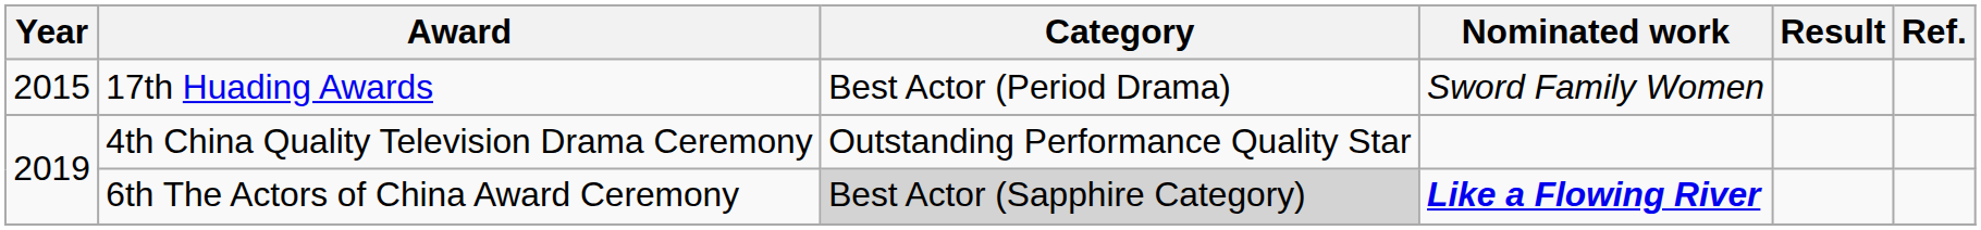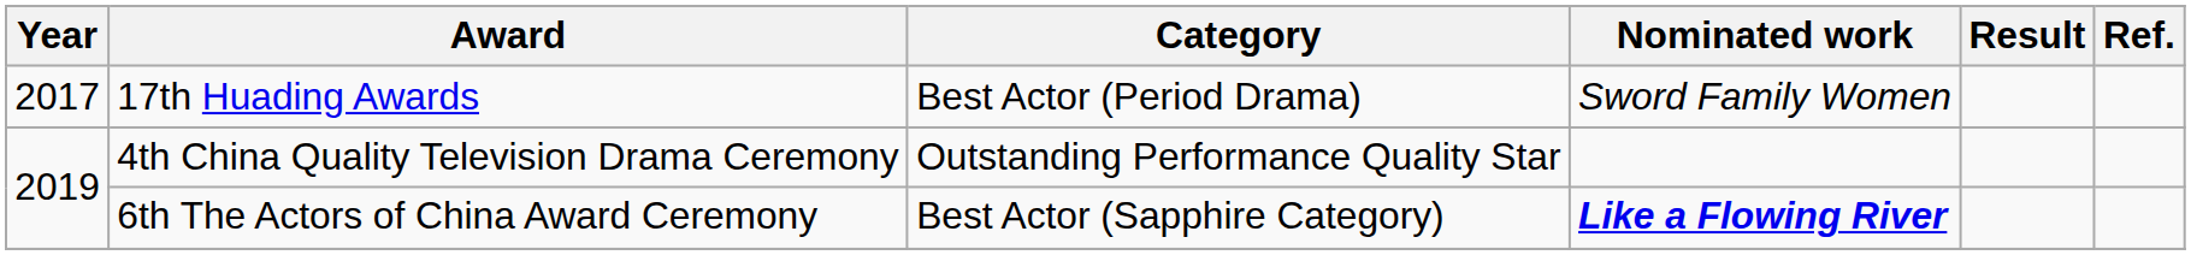17th Huading Awards | Year: 2015 -> 2017
6th The Actors of China Award Ceremony | Category: lightgrey background -> no background
